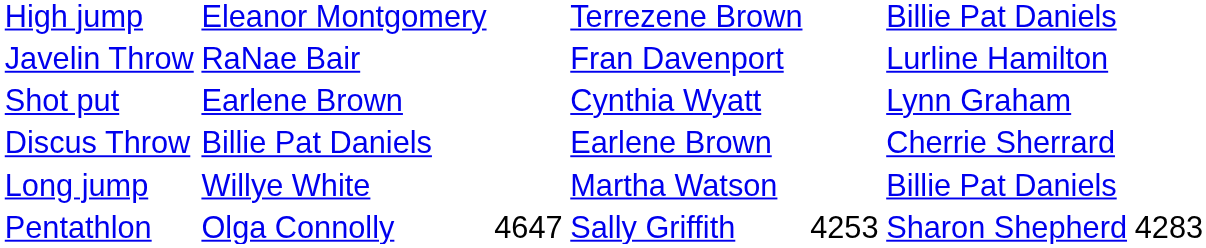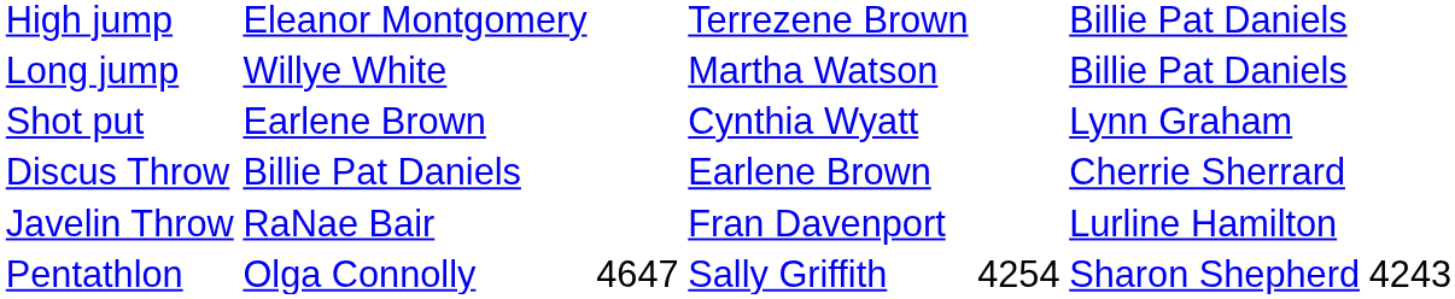rows swapped: Long jump <-> Javelin Throw
Pentathlon | column 5: 4253 -> 4254
Pentathlon | column 7: 4283 -> 4243
